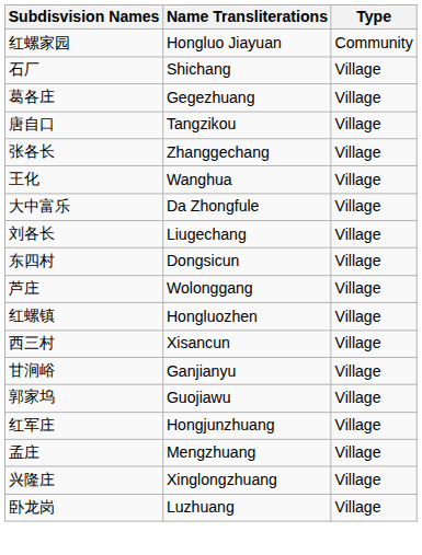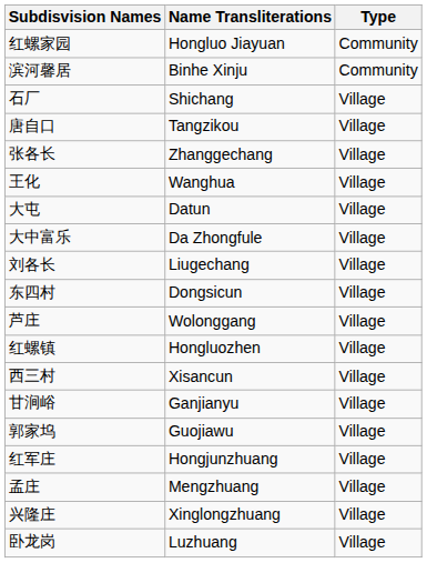+ row: 滨河馨居 | Binhe Xinju | Community
- row: 葛各庄 | Gegezhuang | Village
+ row: 大屯 | Datun | Village
